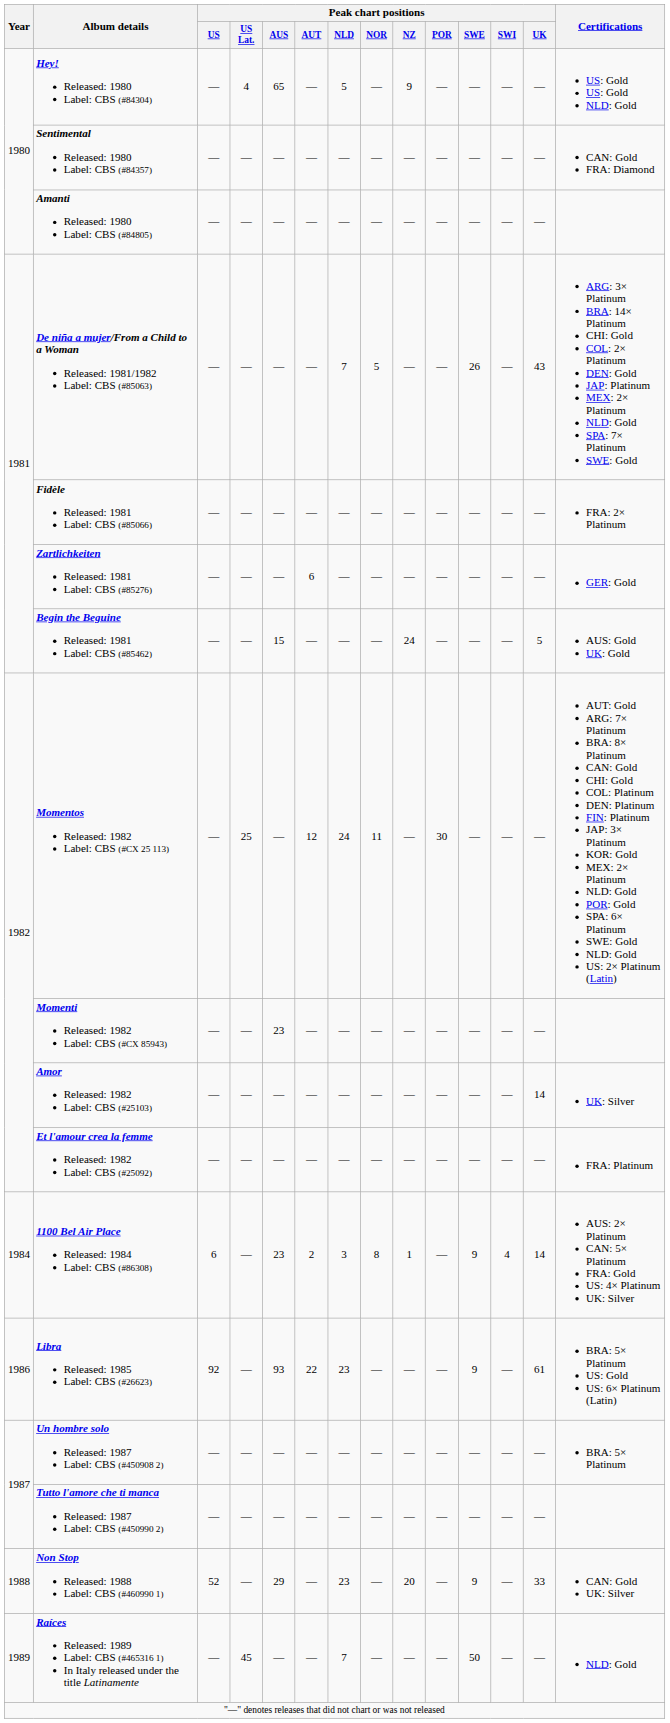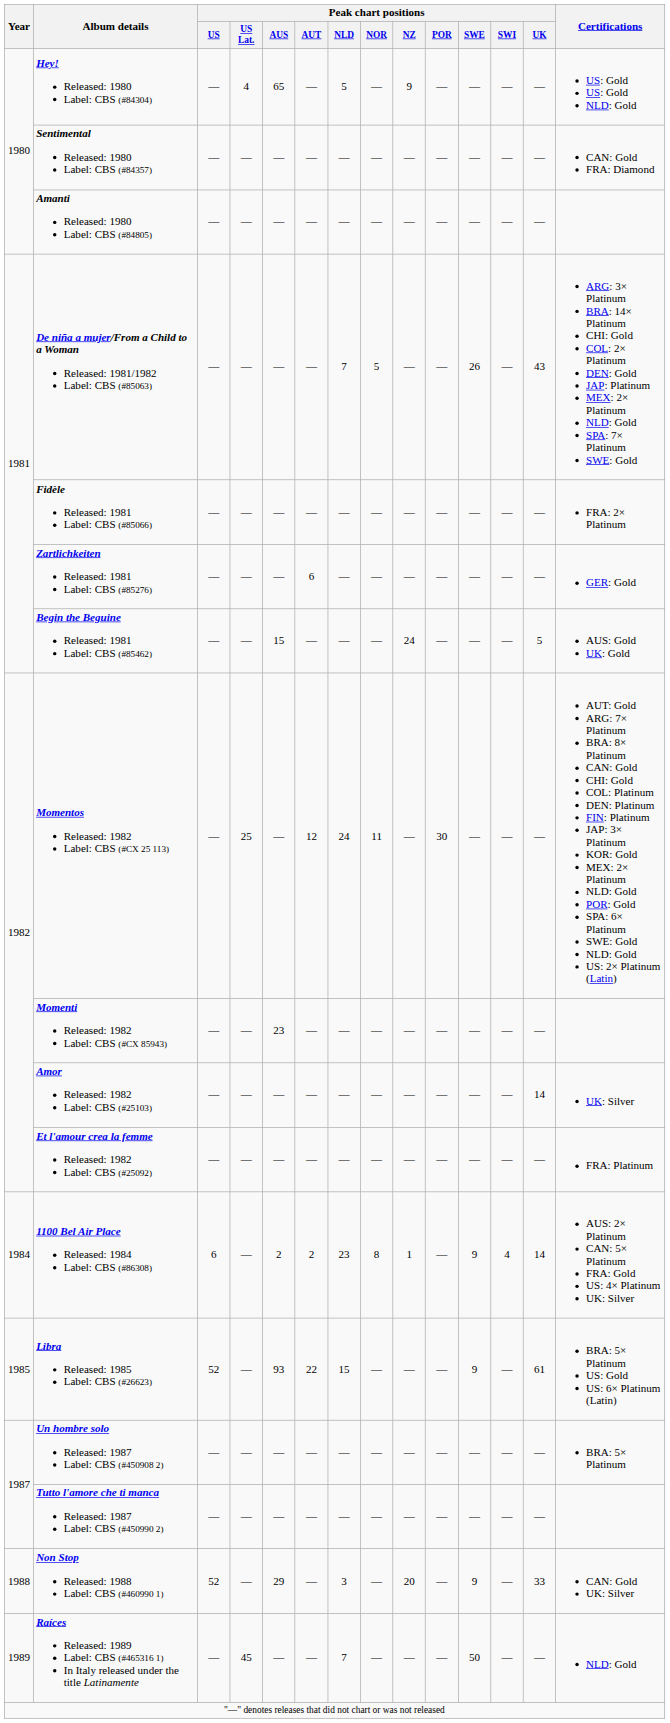1100 Bel Air Place Released: 1984 Label: CBS (#86308) | Peak chart positions / AUS: 23 -> 2
1100 Bel Air Place Released: 1984 Label: CBS (#86308) | Peak chart positions / NLD: 3 -> 23
Libra Released: 1985 Label: CBS (#26623) | Year: 1986 -> 1985
Libra Released: 1985 Label: CBS (#26623) | Peak chart positions / US: 92 -> 52
Libra Released: 1985 Label: CBS (#26623) | Peak chart positions / NLD: 23 -> 15
Non Stop Released: 1988 Label: CBS (#460990 1) | Peak chart positions / NLD: 23 -> 3
